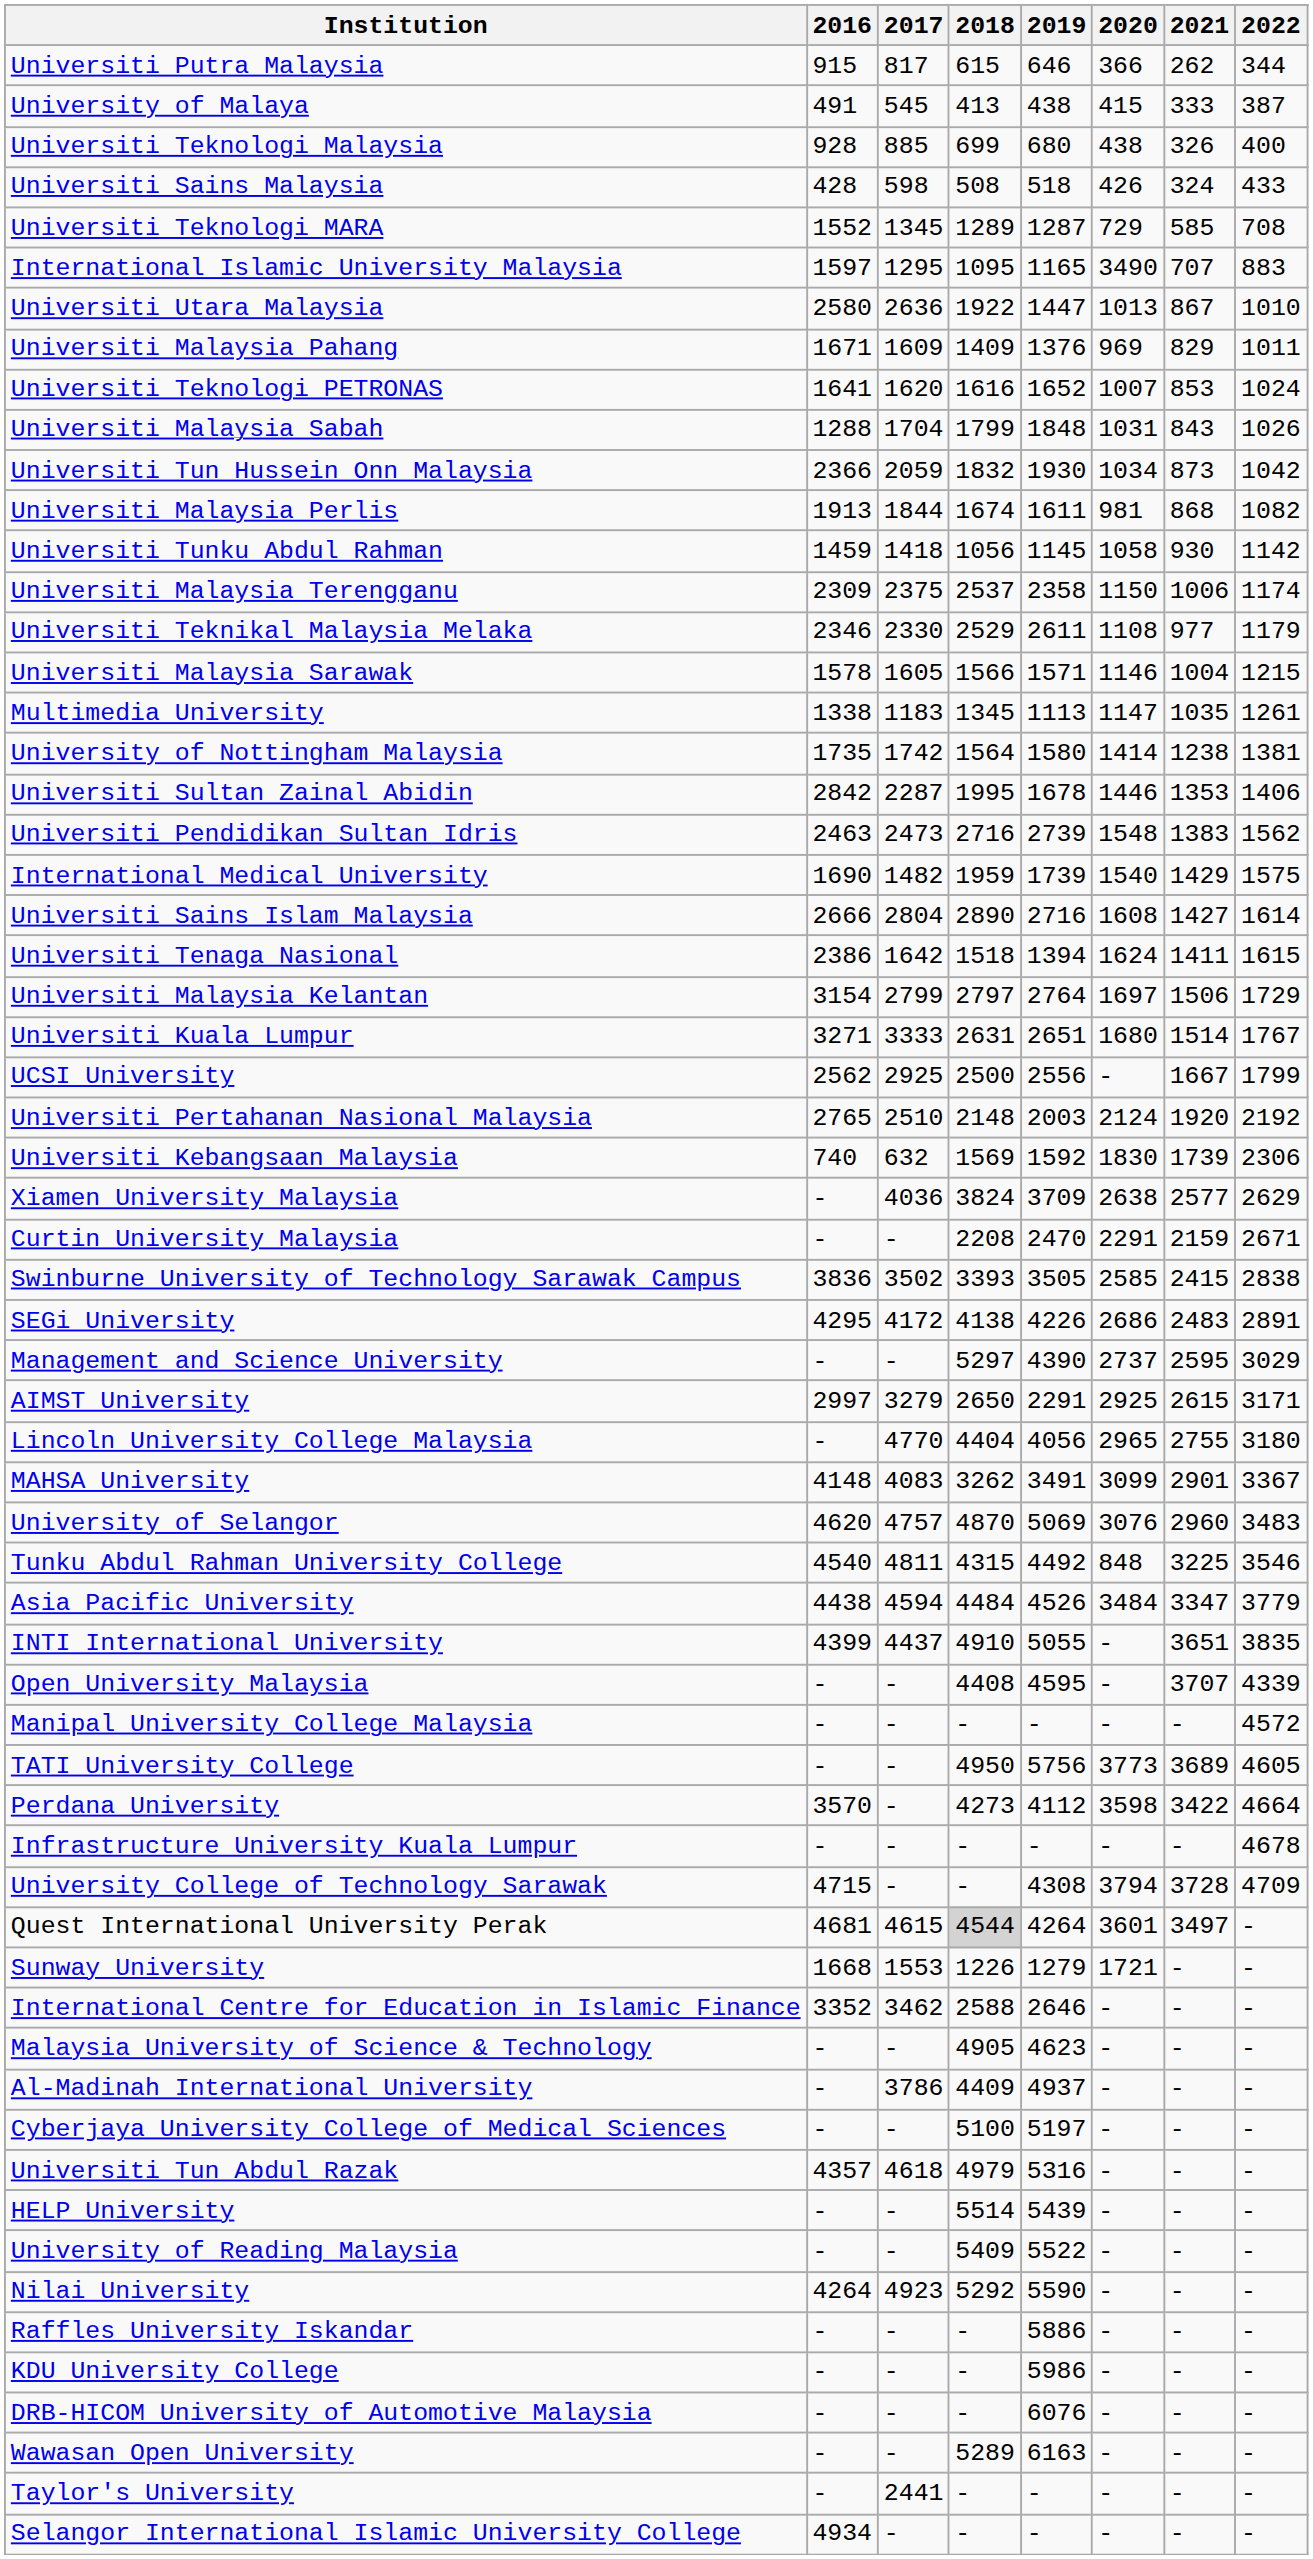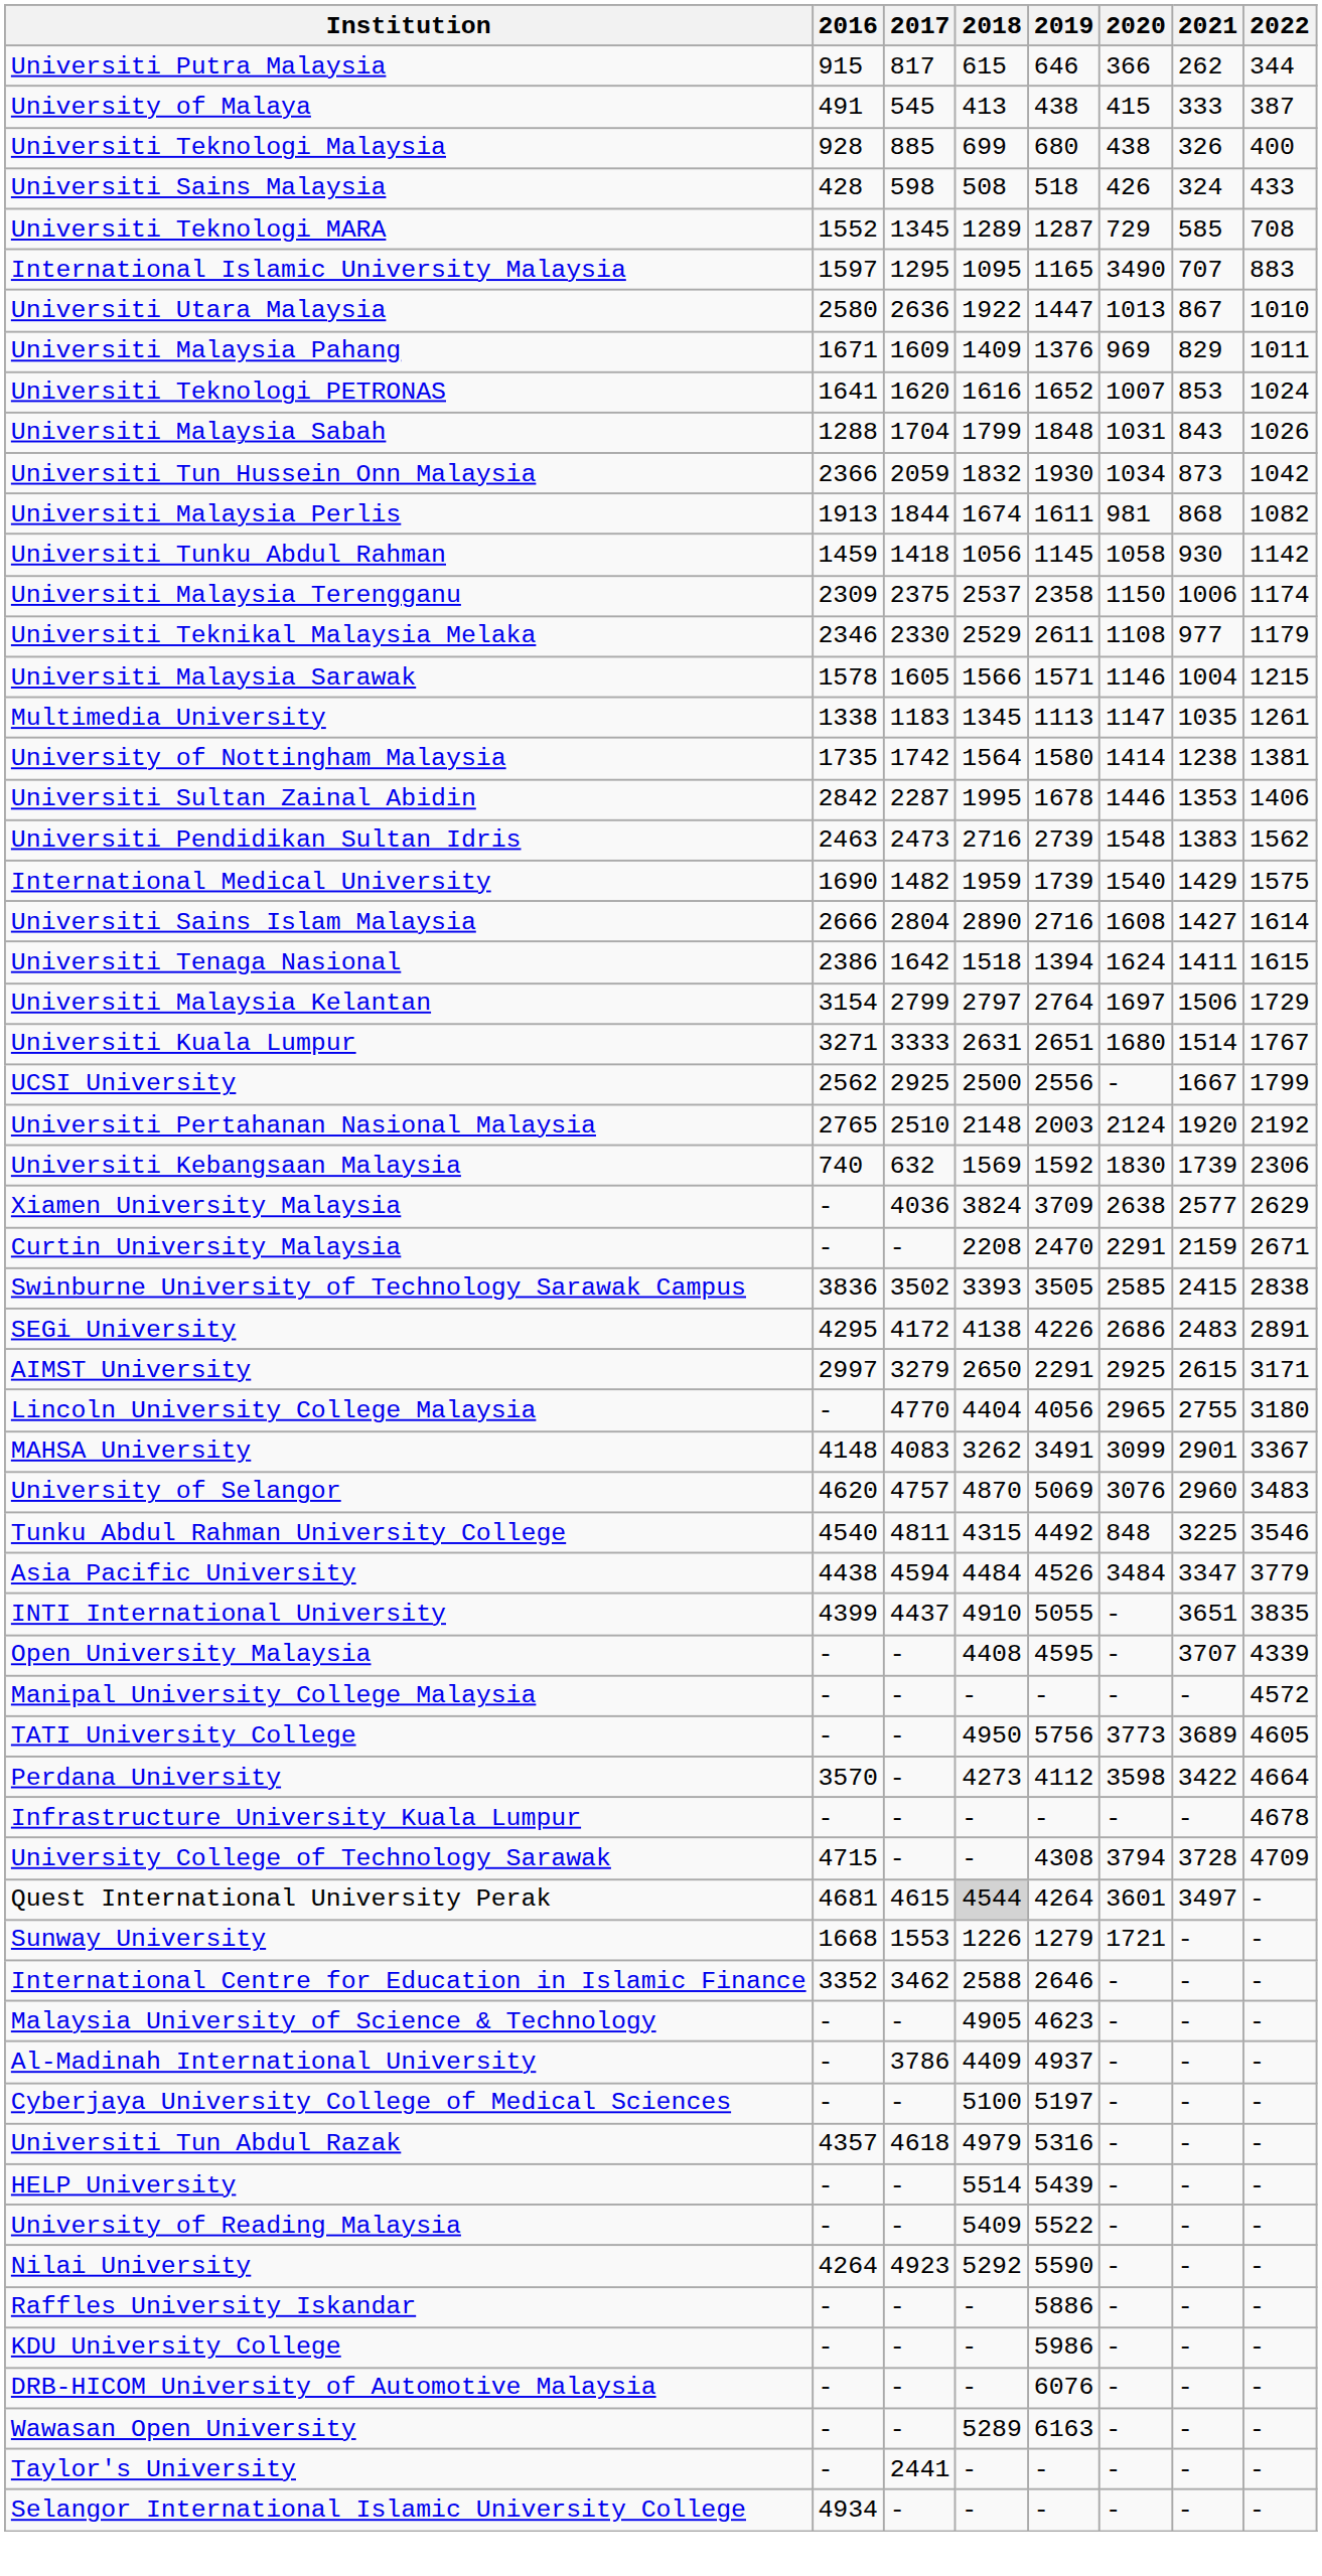- row: Management and Science University | - | - | 5297 | 4390 | 2737 | 2595 | 3029
